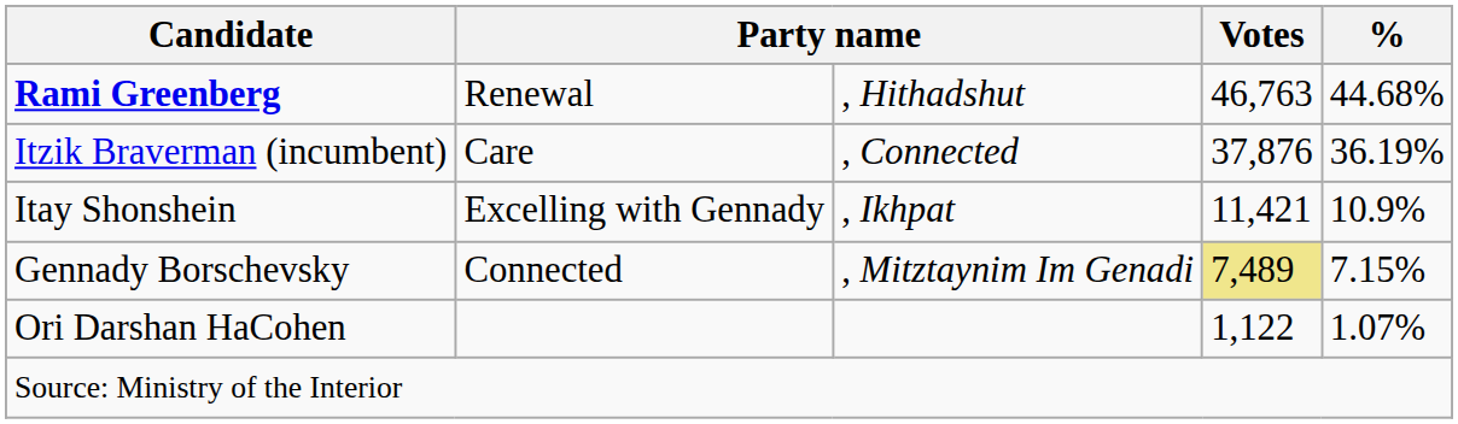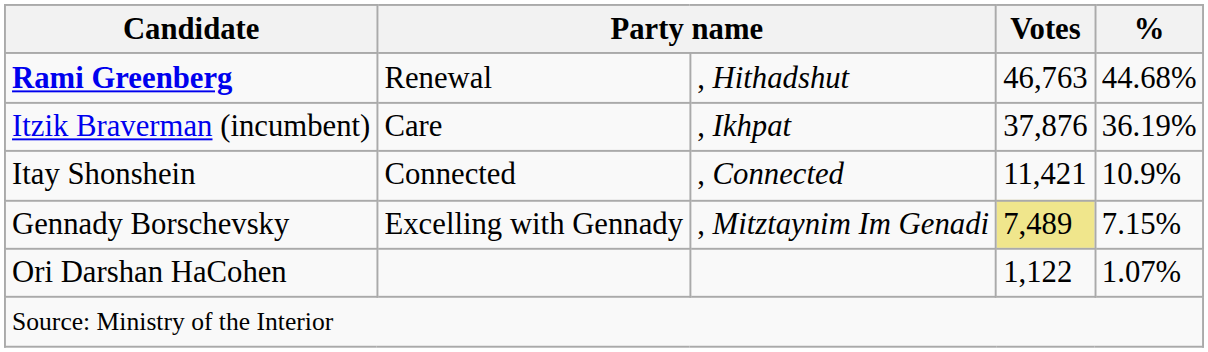Itzik Braverman (incumbent) | column 3: , Connected -> , Ikhpat
Itay Shonshein | column 2: Excelling with Gennady -> Connected
Itay Shonshein | column 3: , Ikhpat -> , Connected
Gennady Borschevsky | column 2: Connected -> Excelling with Gennady
